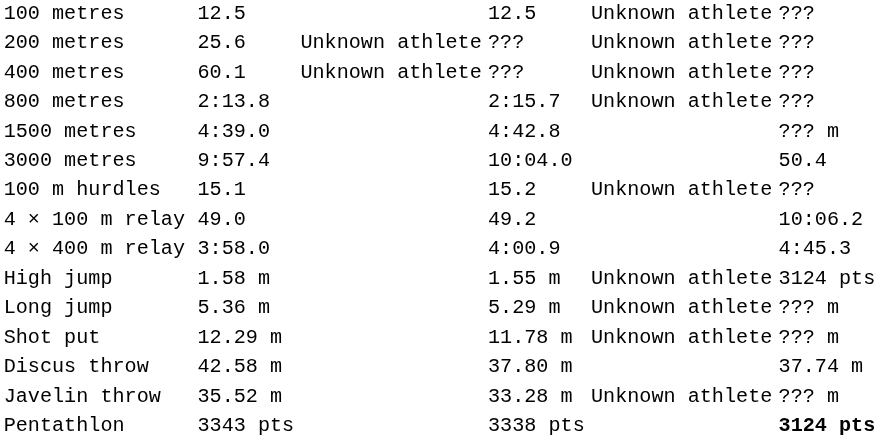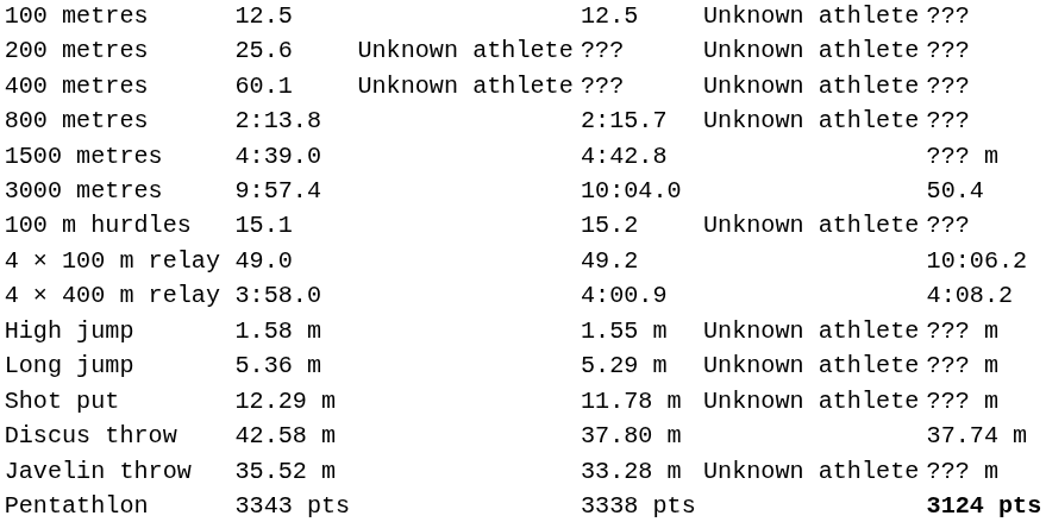4 × 400 m relay | column 7: 4:45.3 -> 4:08.2
High jump | column 7: 3124 pts -> ??? m
